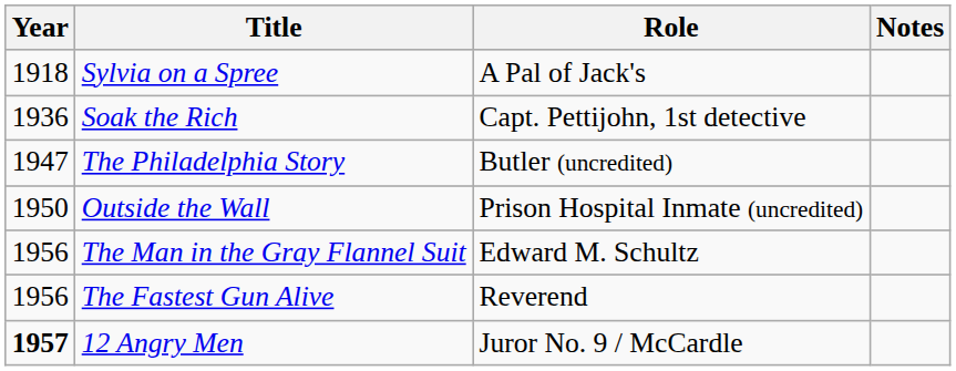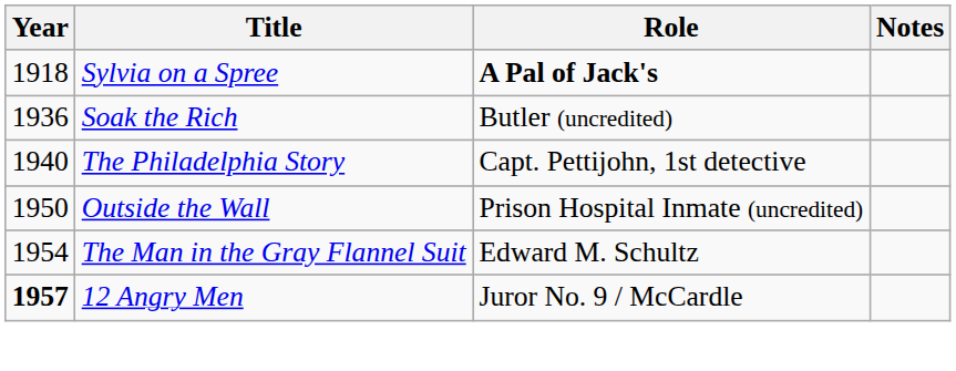Sylvia on a Spree | Role: normal -> bold
Soak the Rich | Role: Capt. Pettijohn, 1st detective -> Butler (uncredited)
The Philadelphia Story | Year: 1947 -> 1940
The Philadelphia Story | Role: Butler (uncredited) -> Capt. Pettijohn, 1st detective
The Man in the Gray Flannel Suit | Year: 1956 -> 1954
- row: 1956 | The Fastest Gun Alive | Reverend
